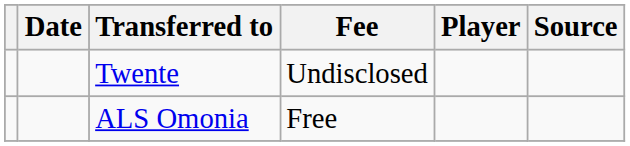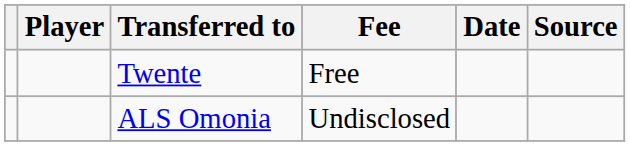columns swapped: Player <-> Date
Twente | Fee: Undisclosed -> Free
ALS Omonia | Fee: Free -> Undisclosed
